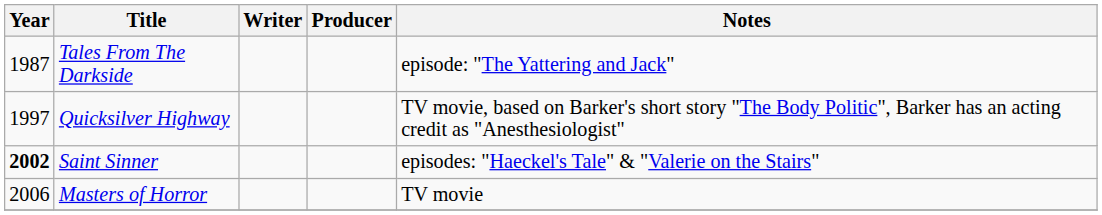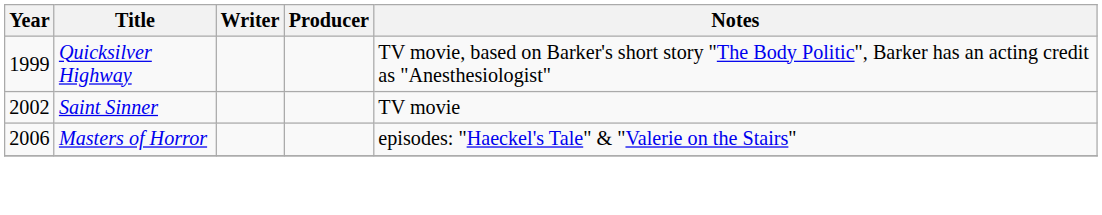- row: 1987 | Tales From The Darkside | episode: "The Yattering and Jack"
Quicksilver Highway | Year: 1997 -> 1999
Saint Sinner | Year: bold -> normal
Saint Sinner | Notes: episodes: "Haeckel's Tale" & "Valerie on the Stairs" -> TV movie
Masters of Horror | Notes: TV movie -> episodes: "Haeckel's Tale" & "Valerie on the Stairs"
